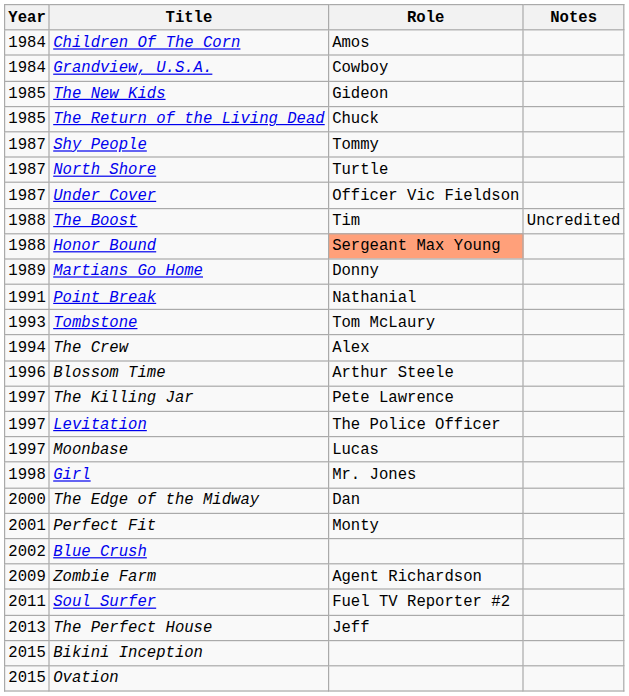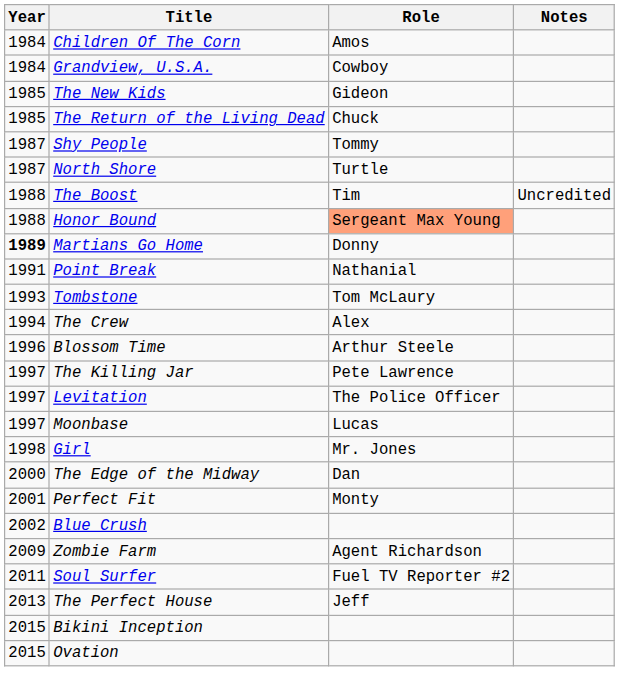- row: 1987 | Under Cover | Officer Vic Fieldson
Martians Go Home | Year: normal -> bold
